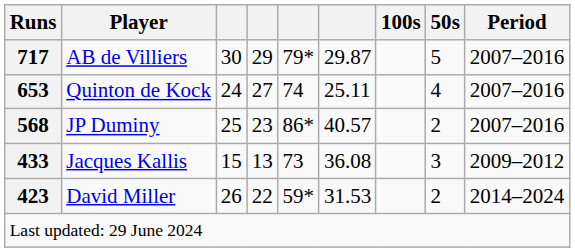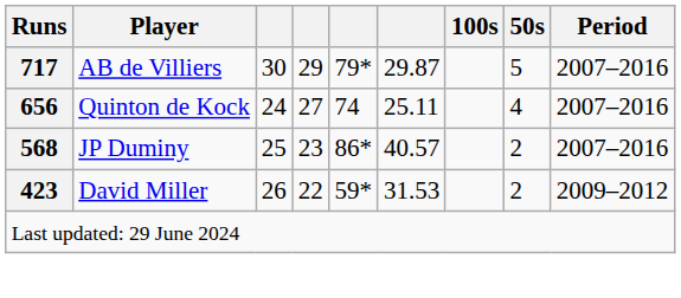Quinton de Kock | Runs: 653 -> 656
- row: 433 | Jacques Kallis | 15 | 13 | 73 | 36.08 | 3 | 2009–2012
David Miller | Period: 2014–2024 -> 2009–2012
